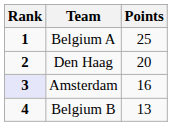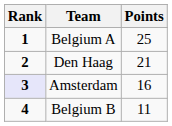Den Haag | Points: 20 -> 21
Belgium B | Points: 13 -> 11
